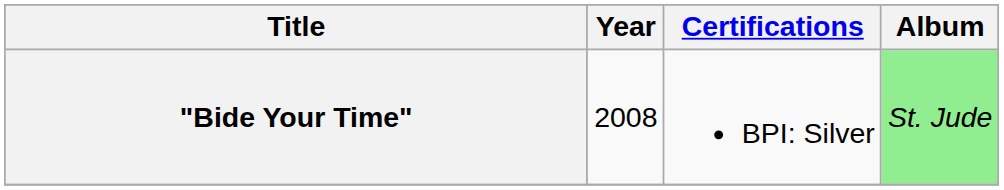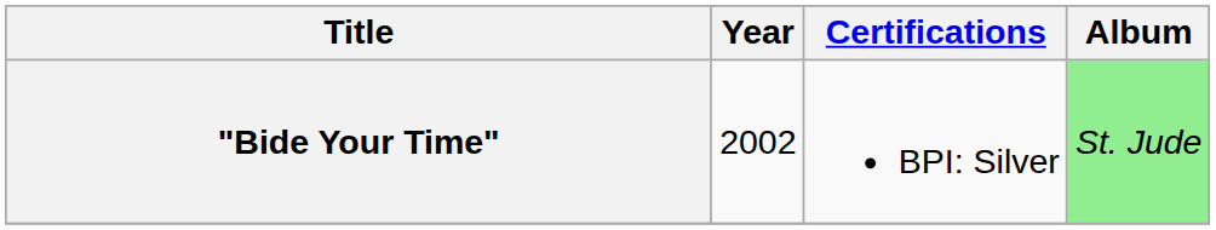"Bide Your Time" | Year: 2008 -> 2002
